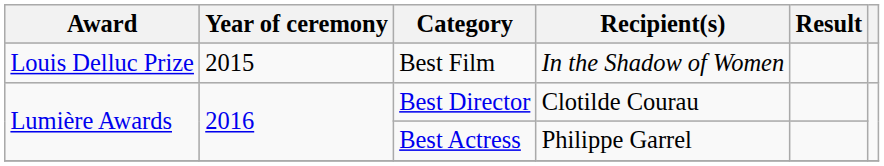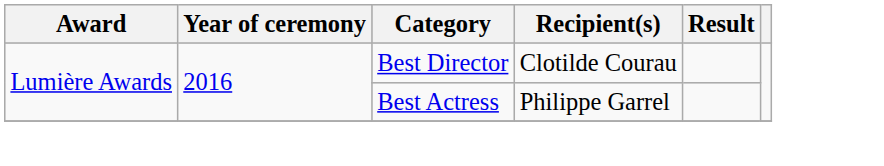- row: Louis Delluc Prize | 2015 | Best Film | In the Shadow of Women
